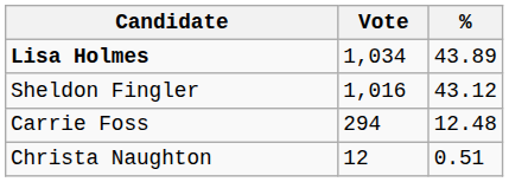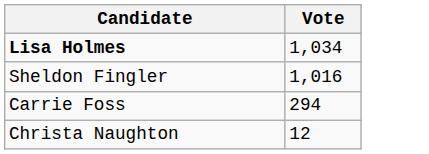- column: % | 43.89 | 43.12 | 12.48 | 0.51
